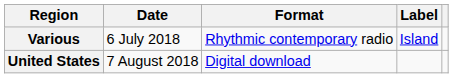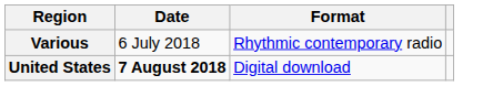- column: Label | Island
United States | Date: normal -> bold
